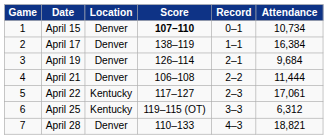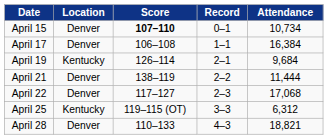- column: Game | 1 | 2 | 3 | 4 | 5 | 6 | 7
April 17 | Score: 138–119 -> 106–108
April 19 | Location: Denver -> Kentucky
April 21 | Score: 106–108 -> 138–119
April 22 | Location: Kentucky -> Denver
April 22 | Attendance: 17,061 -> 17,068
